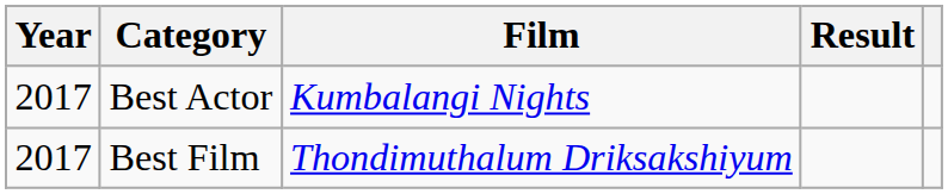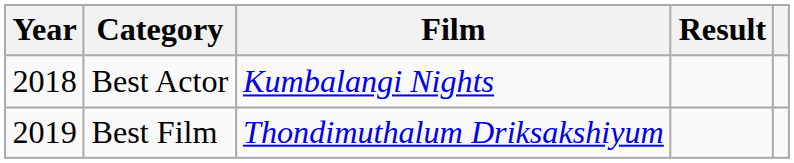Best Actor | Year: 2017 -> 2018
Best Film | Year: 2017 -> 2019
